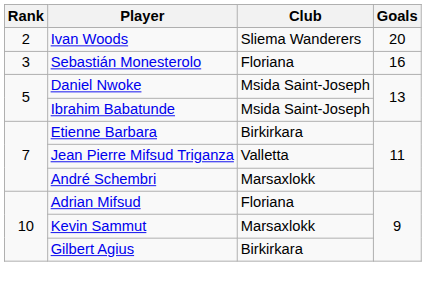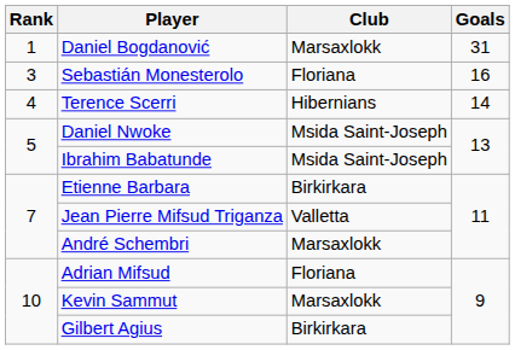+ row: 1 | Daniel Bogdanović | Marsaxlokk | 31
- row: 2 | Ivan Woods | Sliema Wanderers | 20
+ row: 4 | Terence Scerri | Hibernians | 14
